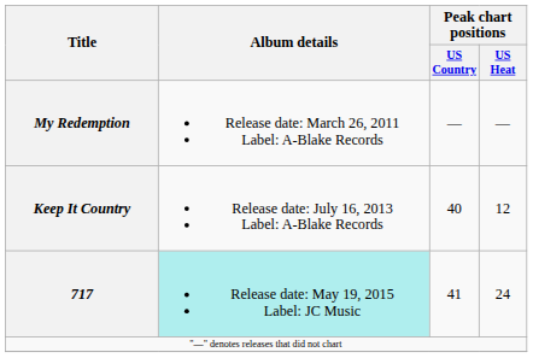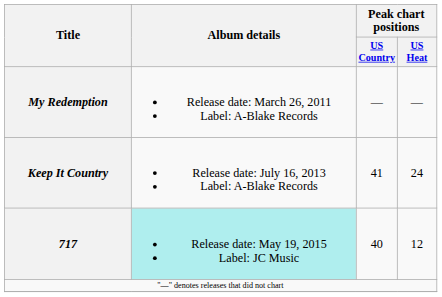Keep It Country | Peak chart positions / US Country: 40 -> 41
Keep It Country | Peak chart positions / US Heat: 12 -> 24
717 | Peak chart positions / US Country: 41 -> 40
717 | Peak chart positions / US Heat: 24 -> 12
